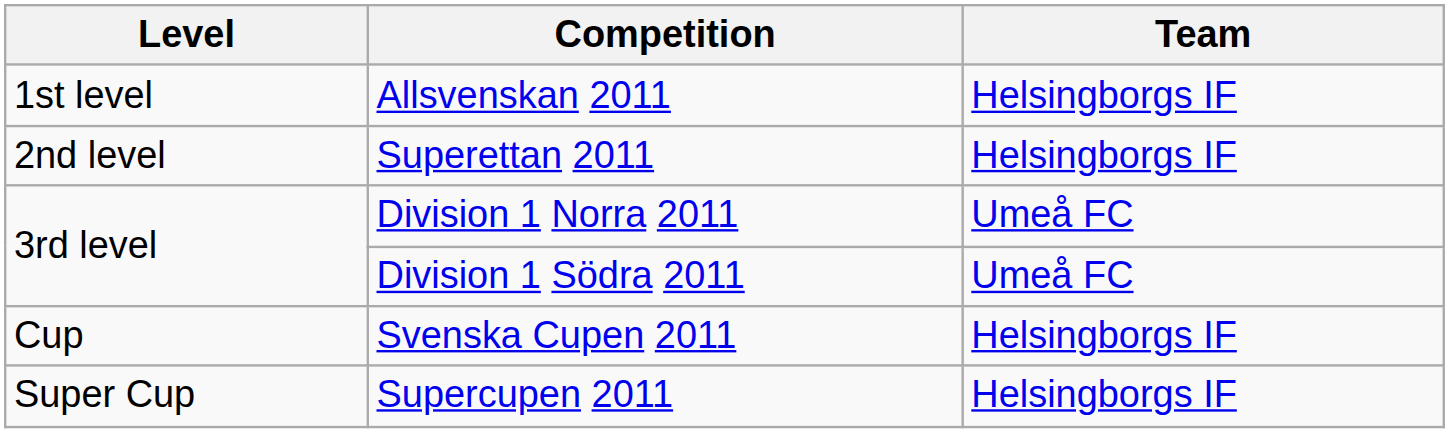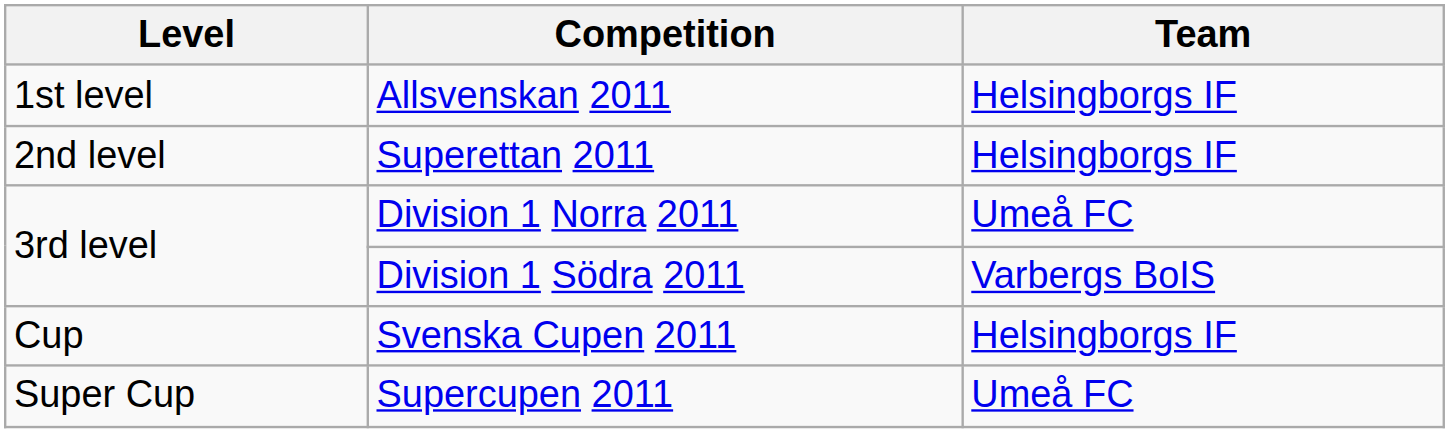Division 1 Södra 2011 | Team: Umeå FC -> Varbergs BoIS
Supercupen 2011 | Team: Helsingborgs IF -> Umeå FC
